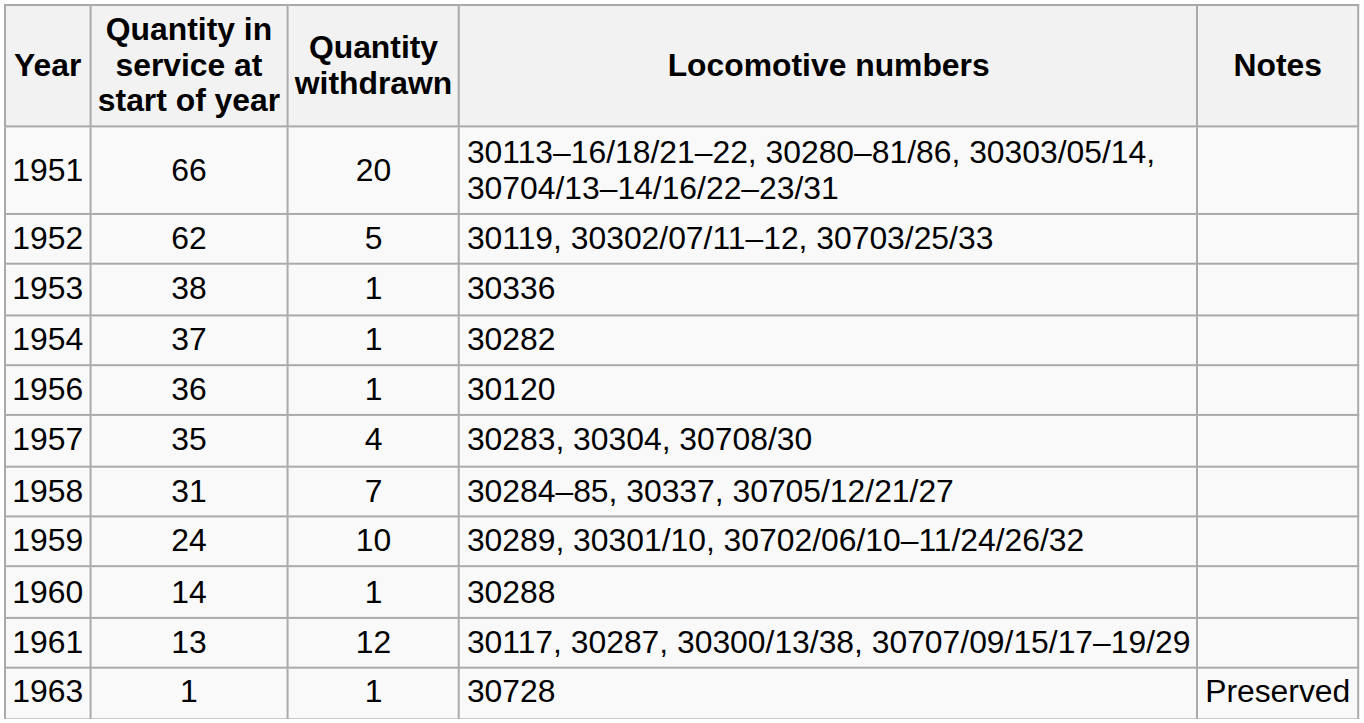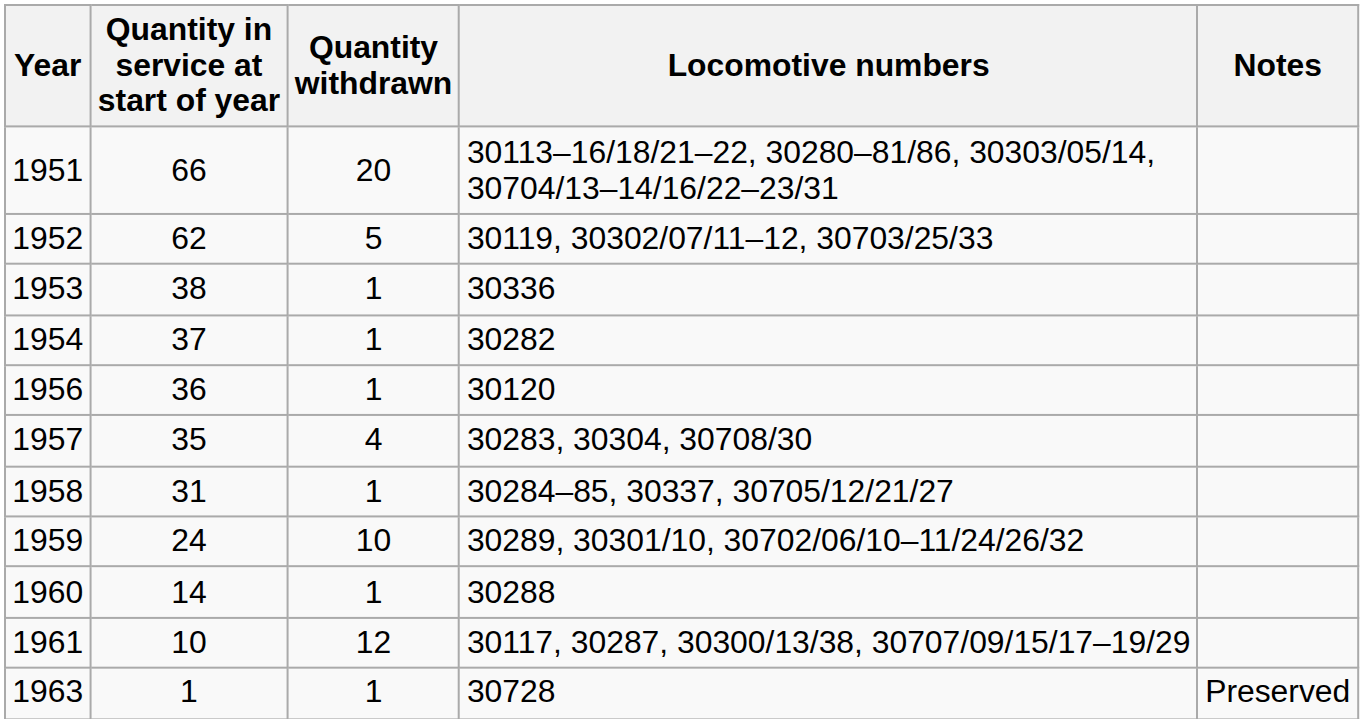1958 | Quantity withdrawn: 7 -> 1
1961 | Quantity in service at start of year: 13 -> 10
